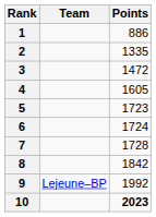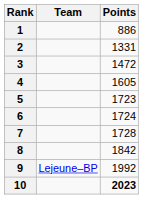2 | Points: 1335 -> 1331
